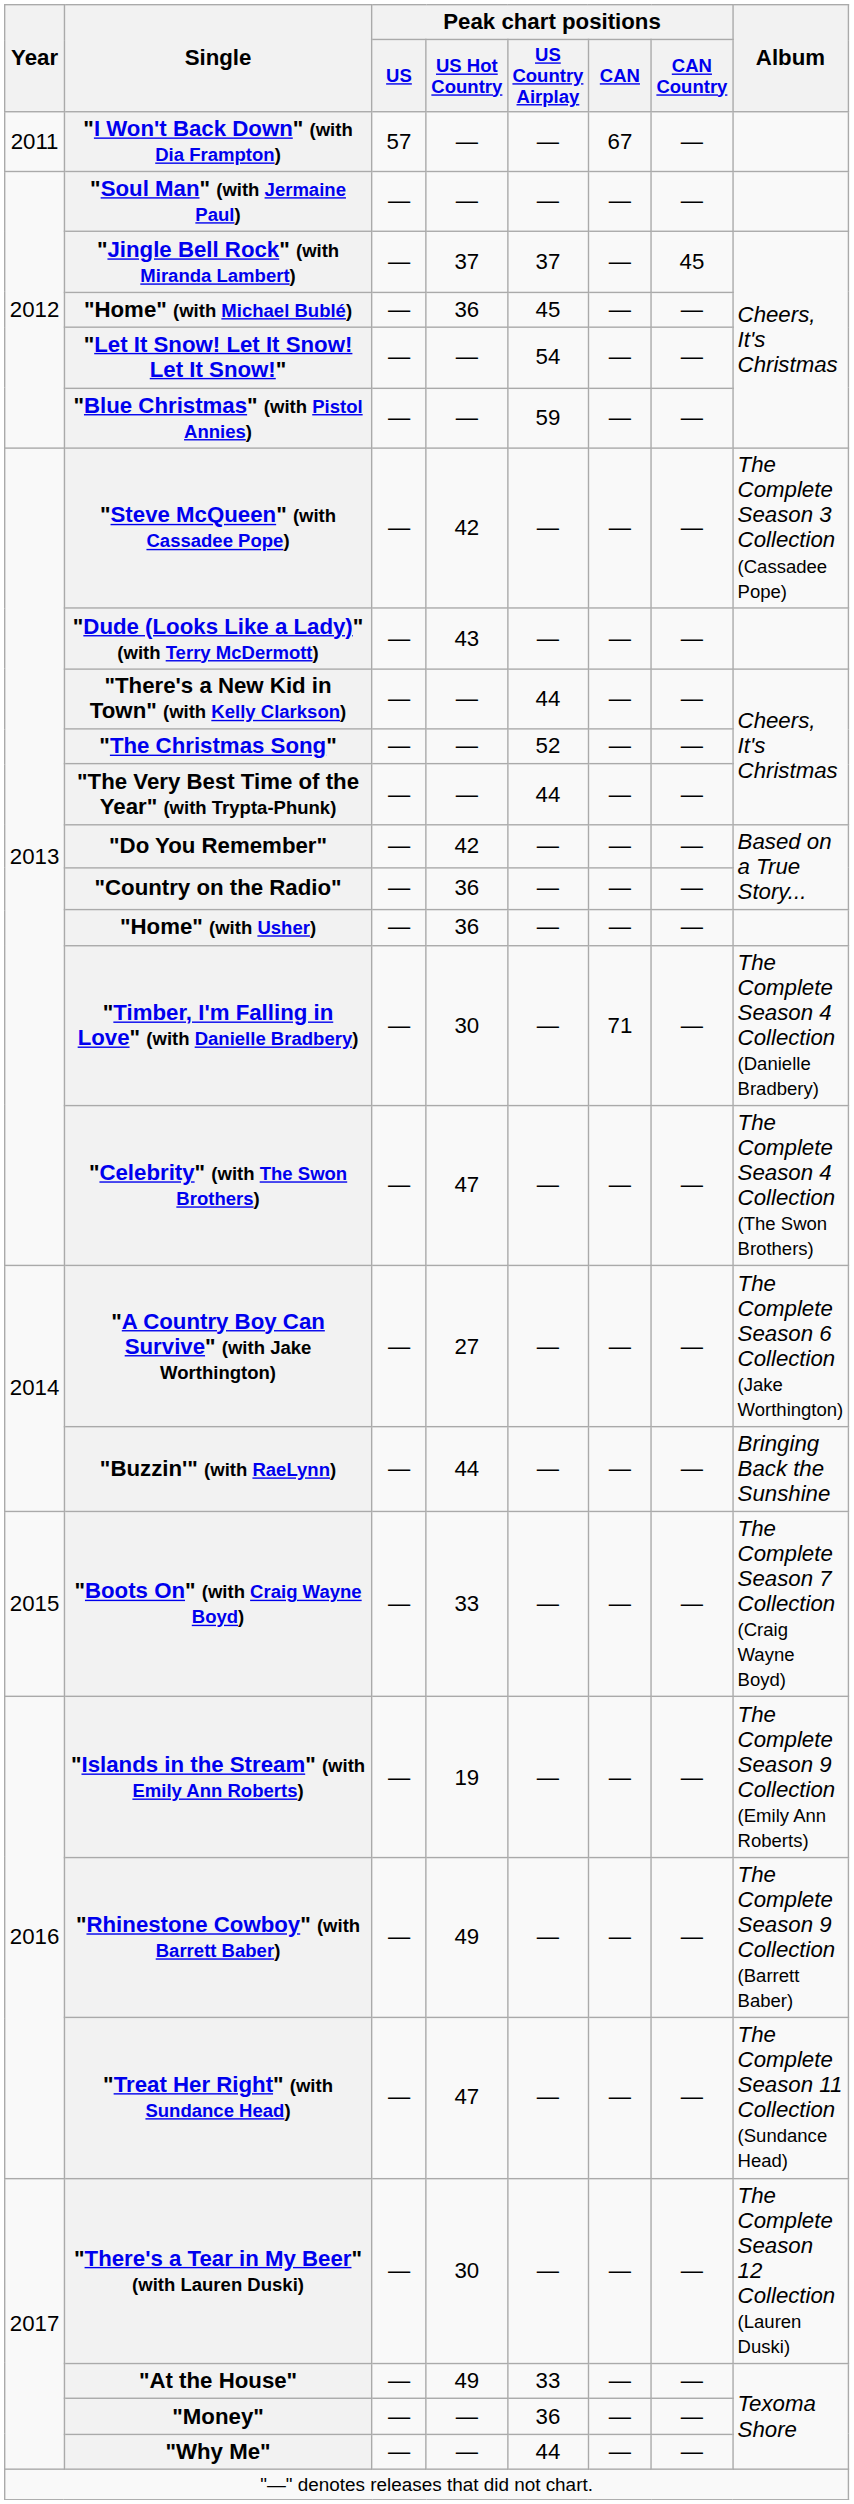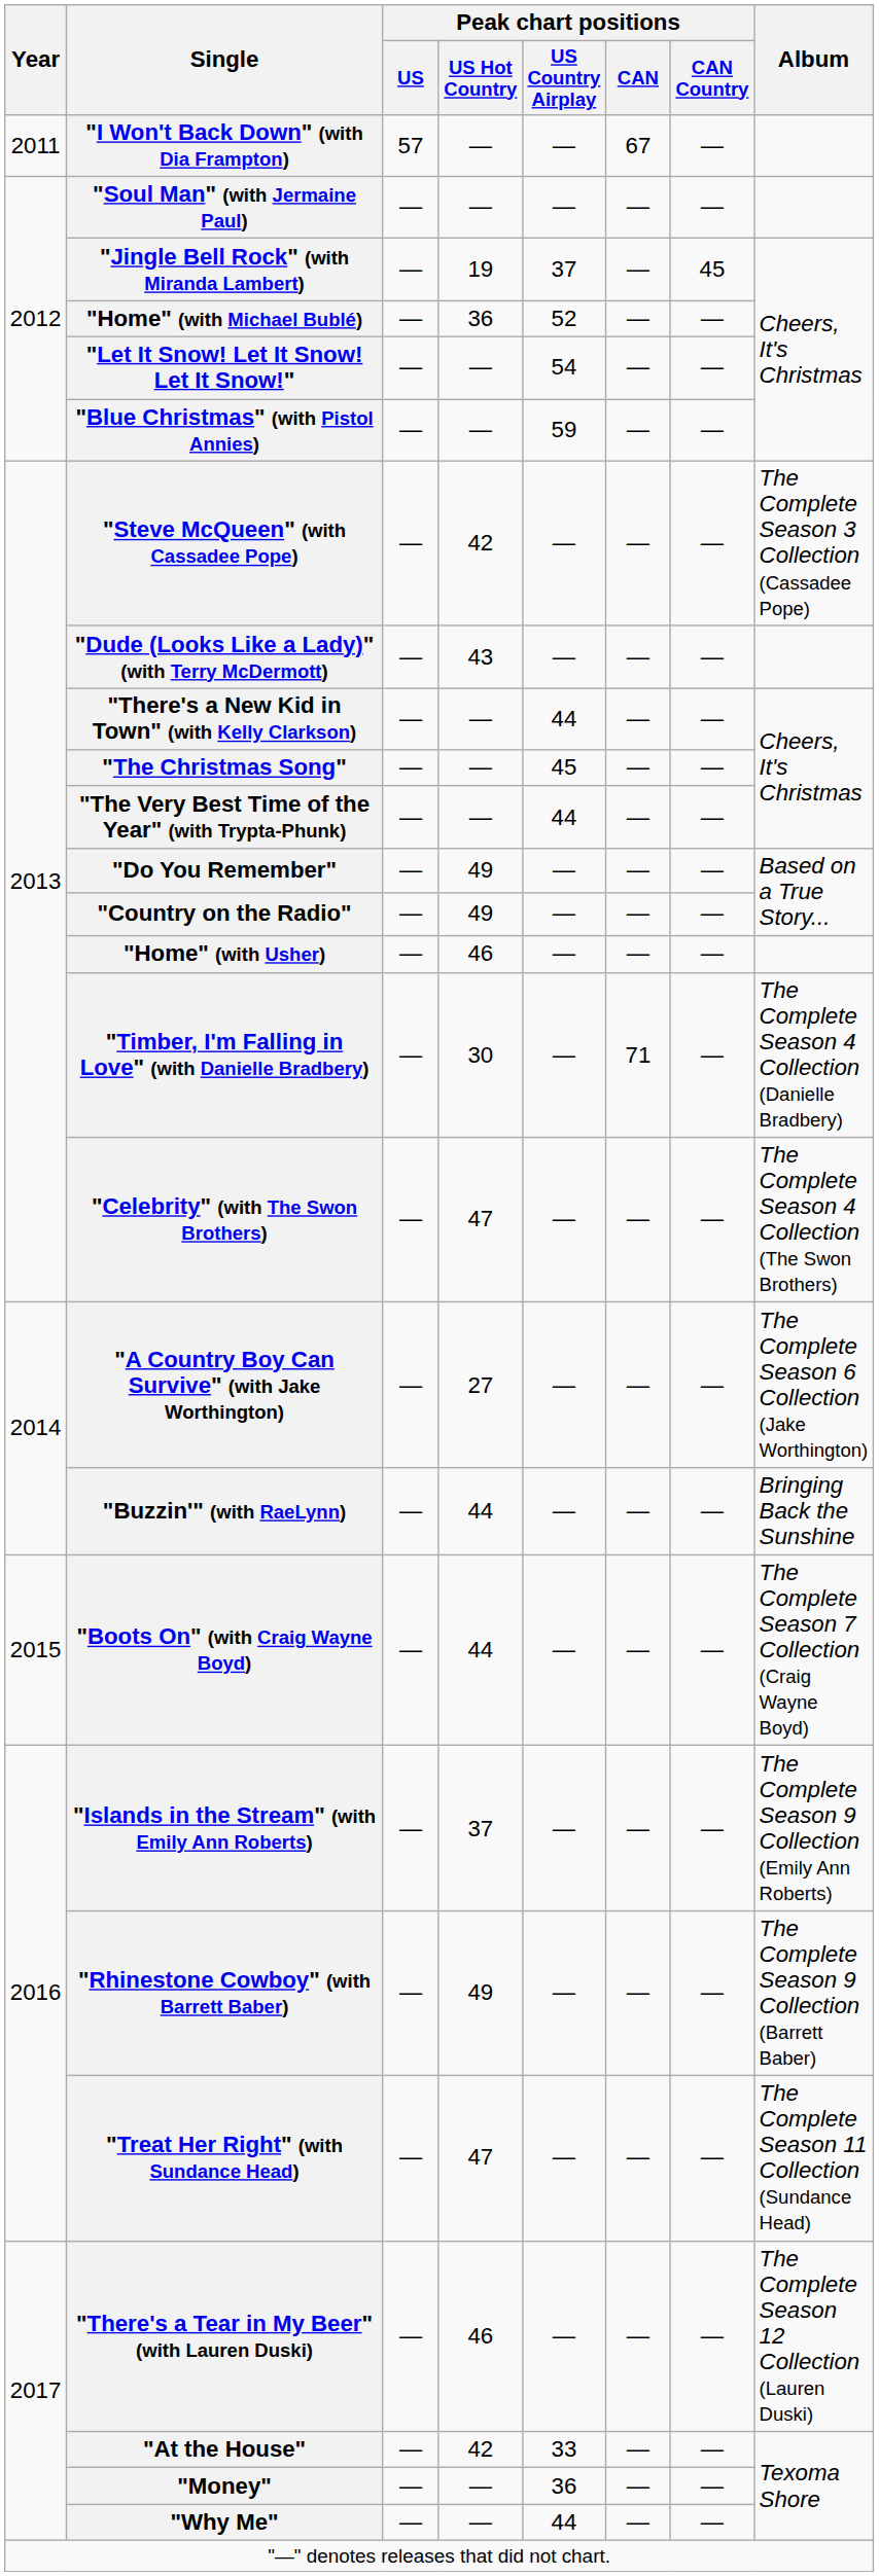"Jingle Bell Rock" (with Miranda Lambert) | Peak chart positions / US Hot Country: 37 -> 19
"Home" (with Michael Bublé) | Peak chart positions / US Country Airplay: 45 -> 52
"The Christmas Song" | Peak chart positions / US Country Airplay: 52 -> 45
"Do You Remember" | Peak chart positions / US Hot Country: 42 -> 49
"Country on the Radio" | Peak chart positions / US Hot Country: 36 -> 49
"Home" (with Usher) | Peak chart positions / US Hot Country: 36 -> 46
"Boots On" (with Craig Wayne Boyd) | Peak chart positions / US Hot Country: 33 -> 44
"Islands in the Stream" (with Emily Ann Roberts) | Peak chart positions / US Hot Country: 19 -> 37
"There's a Tear in My Beer" (with Lauren Duski) | Peak chart positions / US Hot Country: 30 -> 46
"At the House" | Peak chart positions / US Hot Country: 49 -> 42
